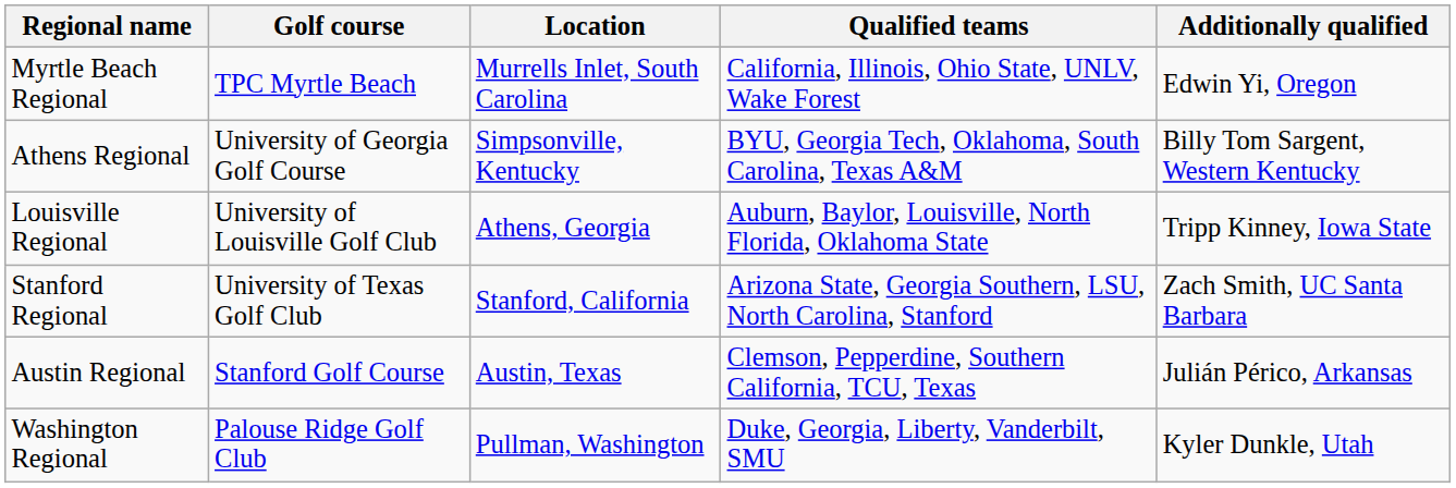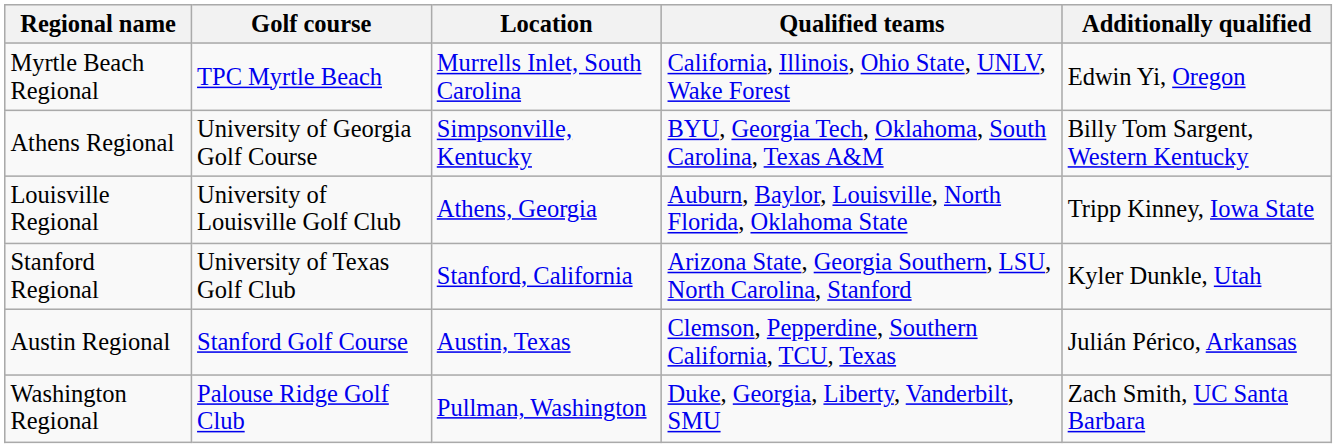Stanford Regional | Additionally qualified: Zach Smith, UC Santa Barbara -> Kyler Dunkle, Utah
Washington Regional | Additionally qualified: Kyler Dunkle, Utah -> Zach Smith, UC Santa Barbara
